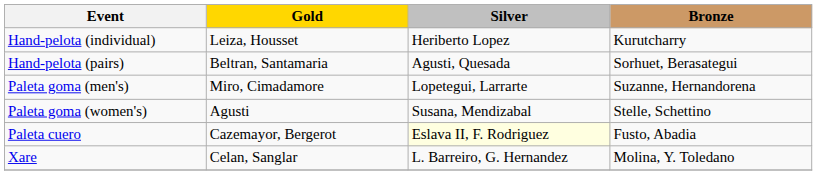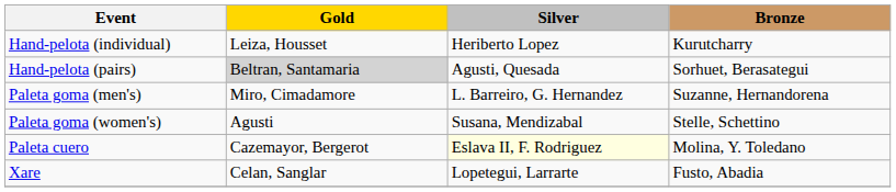Hand-pelota (pairs) | Gold: no background -> lightgrey background
Paleta goma (men's) | Silver: Lopetegui, Larrarte -> L. Barreiro, G. Hernandez
Paleta cuero | Bronze: Fusto, Abadia -> Molina, Y. Toledano
Xare | Silver: L. Barreiro, G. Hernandez -> Lopetegui, Larrarte
Xare | Bronze: Molina, Y. Toledano -> Fusto, Abadia
